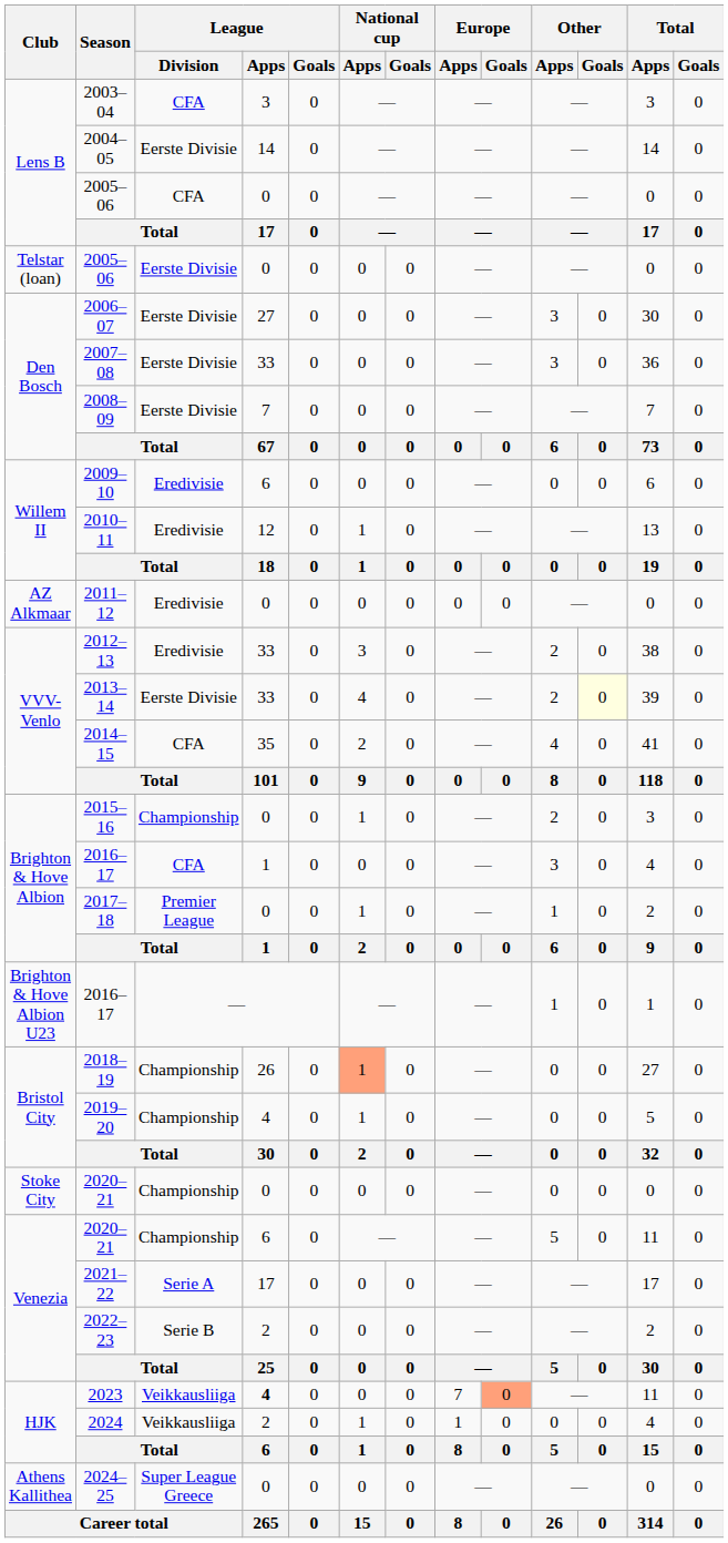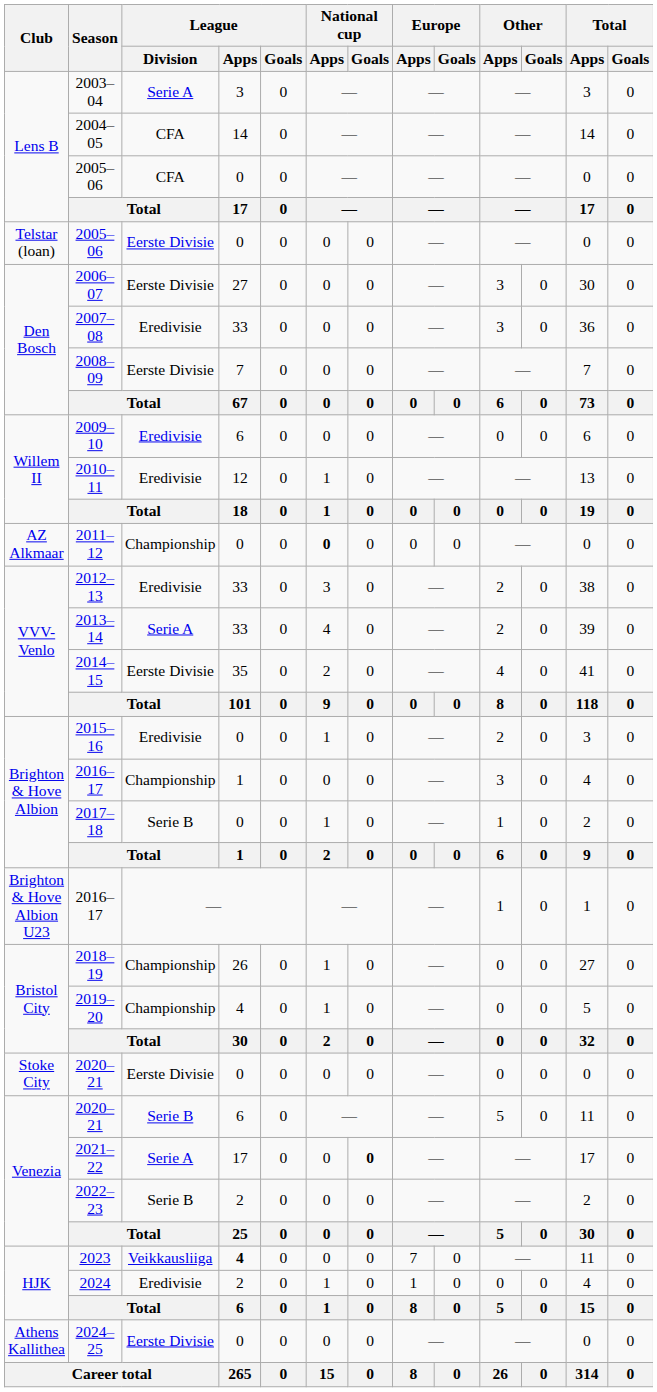2003–04 | League / Division: CFA -> Serie A
2004–05 | League / Division: Eerste Divisie -> CFA
2007–08 | League / Division: Eerste Divisie -> Eredivisie
2011–12 | League / Division: Eredivisie -> Championship
2011–12 | National cup / Apps: normal -> bold
2013–14 | League / Division: Eerste Divisie -> Serie A
2013–14 | Other / Goals: lightyellow background -> no background
2014–15 | League / Division: CFA -> Eerste Divisie
2015–16 | League / Division: Championship -> Eredivisie
Brighton & Hove Albion / 2016–17 | League / Division: CFA -> Championship
2017–18 | League / Division: Premier League -> Serie B
2018–19 | National cup / Apps: lightsalmon background -> no background
Stoke City / 2020–21 | League / Division: Championship -> Eerste Divisie
Venezia / 2020–21 | League / Division: Championship -> Serie B
2021–22 | National cup / Goals: normal -> bold
2023 | Europe / Goals: lightsalmon background -> no background
2024 | League / Division: Veikkausliiga -> Eredivisie
2024–25 | League / Division: Super League Greece -> Eerste Divisie
